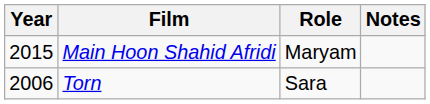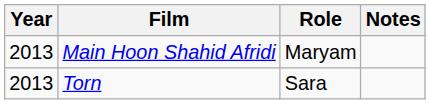Main Hoon Shahid Afridi | Year: 2015 -> 2013
Torn | Year: 2006 -> 2013
